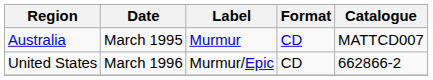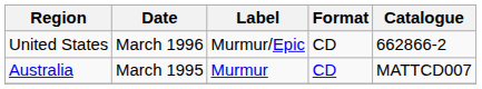rows swapped: Australia <-> United States
